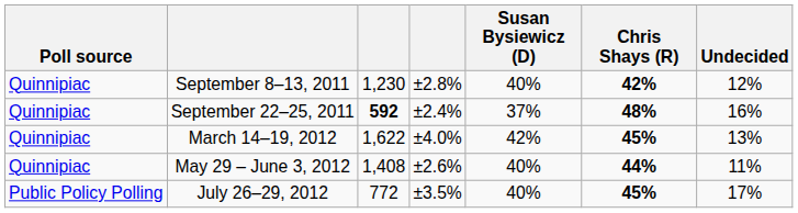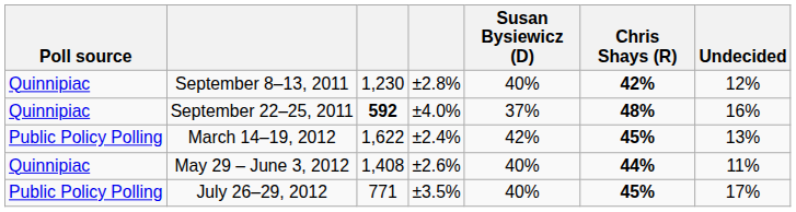September 22–25, 2011 | column 4: ±2.4% -> ±4.0%
March 14–19, 2012 | Poll source: Quinnipiac -> Public Policy Polling
March 14–19, 2012 | column 4: ±4.0% -> ±2.4%
July 26–29, 2012 | column 3: 772 -> 771
